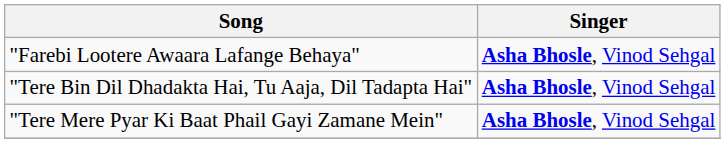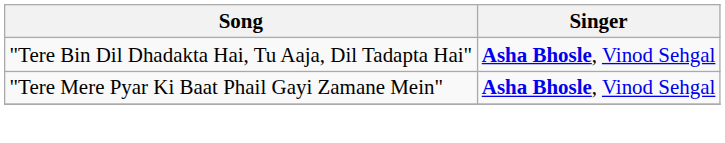- row: "Farebi Lootere Awaara Lafange Behaya" | Asha Bhosle, Vinod Sehgal
